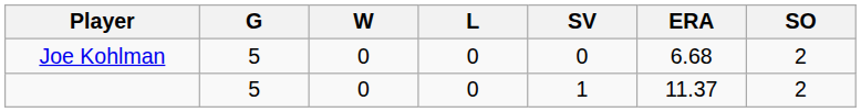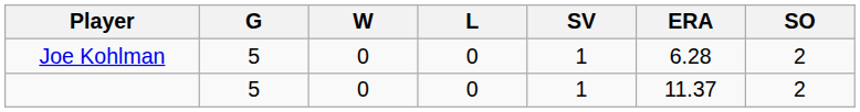Joe Kohlman | SV: 0 -> 1
Joe Kohlman | ERA: 6.68 -> 6.28
